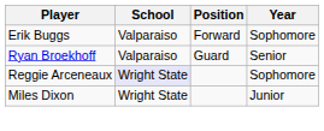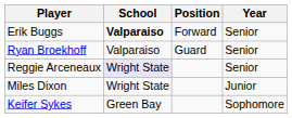Erik Buggs | School: normal -> bold
Erik Buggs | Year: Sophomore -> Senior
Reggie Arceneaux | Year: Sophomore -> Senior
+ row: Keifer Sykes | Green Bay | Sophomore
